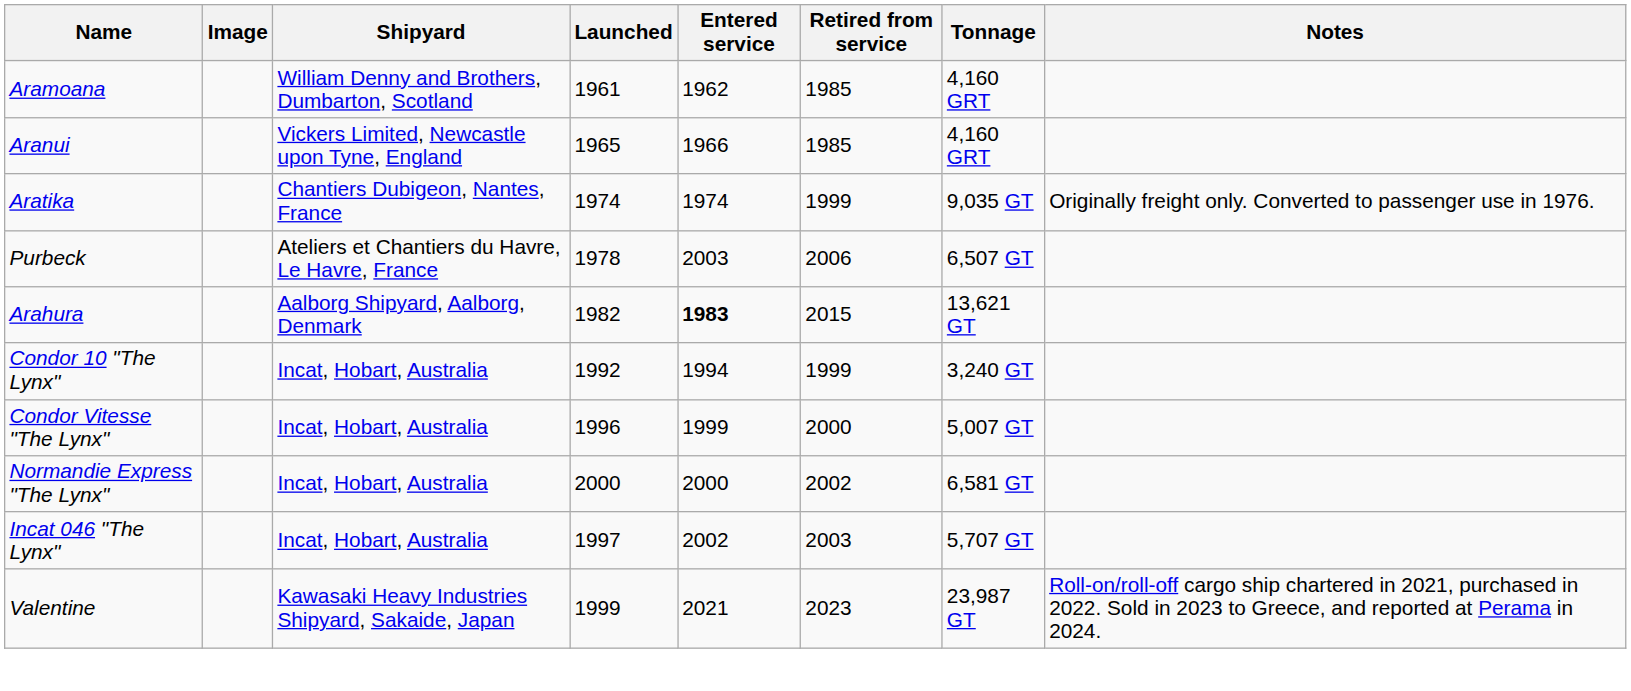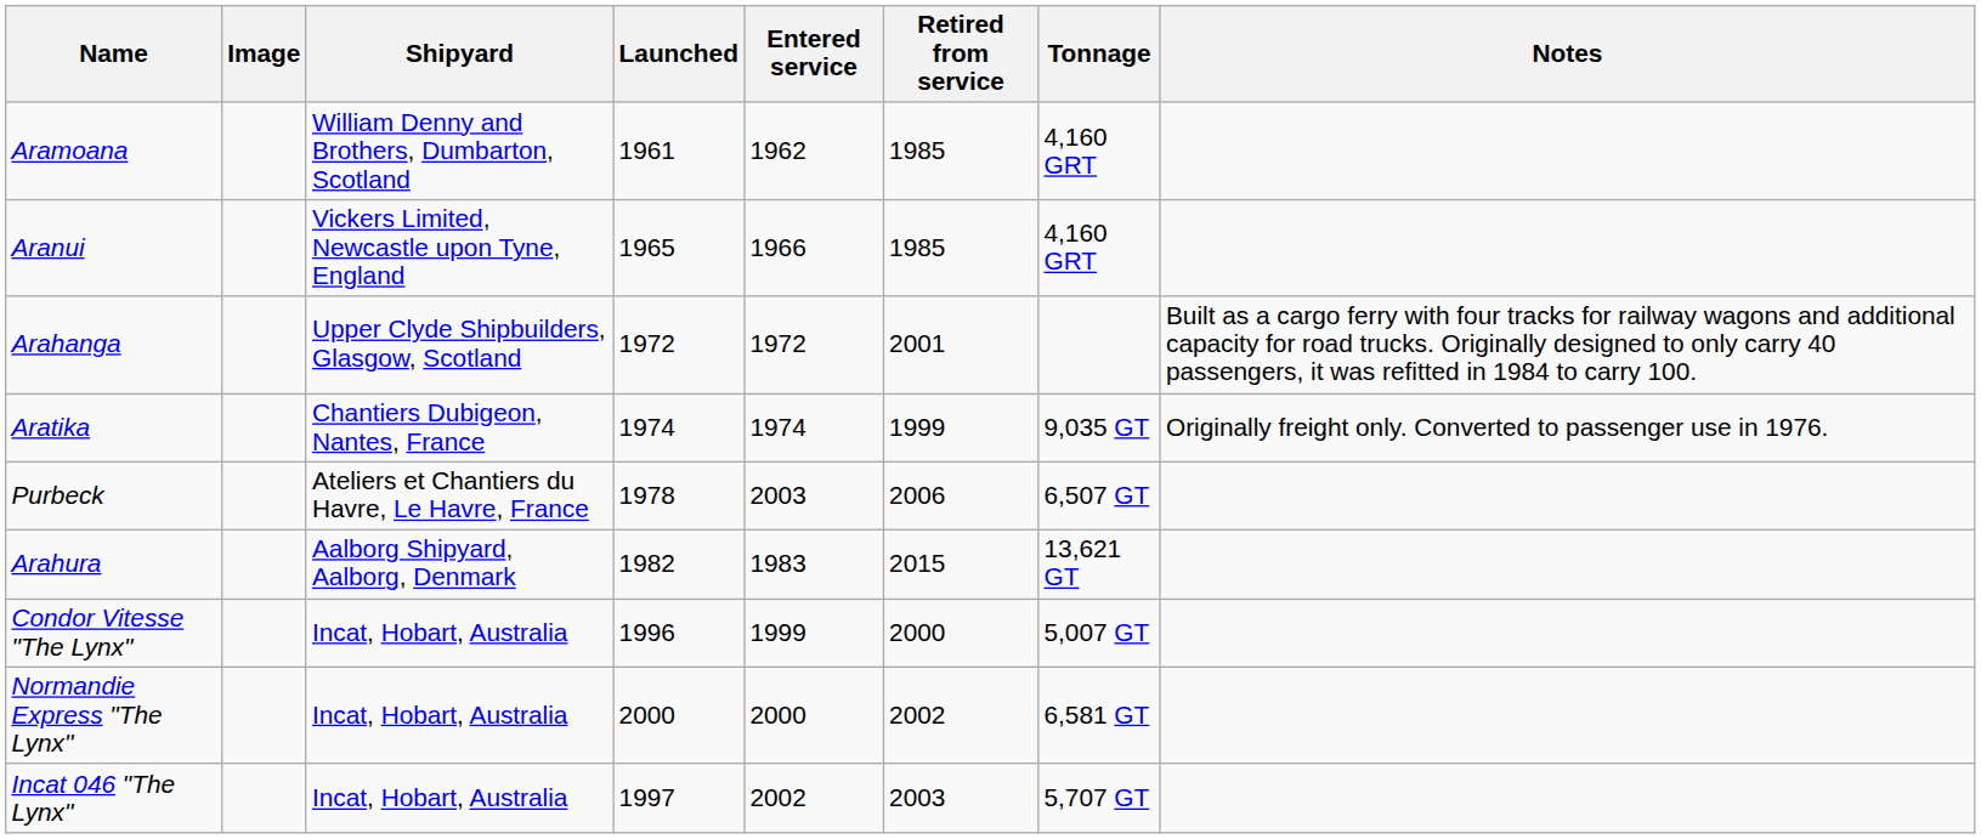+ row: Arahanga | Upper Clyde Shipbuilders, Glasgow, Scotland | 1972 | 1972 | 2001 | Built as a cargo ferry with four tracks for railway wagons and additional capacity for road trucks. Originally designed to only carry 40 passengers, it was refitted in 1984 to carry 100.
Arahura | Entered service: bold -> normal
- row: Condor 10 "The Lynx" | Incat, Hobart, Australia | 1992 | 1994 | 1999 | 3,240 GT
- row: Valentine | Kawasaki Heavy Industries Shipyard, Sakaide, Japan | 1999 | 2021 | 2023 | 23,987 GT | Roll-on/roll-off cargo ship chartered in 2021, purchased in 2022. Sold in 2023 to Greece, and reported at Perama in 2024.
